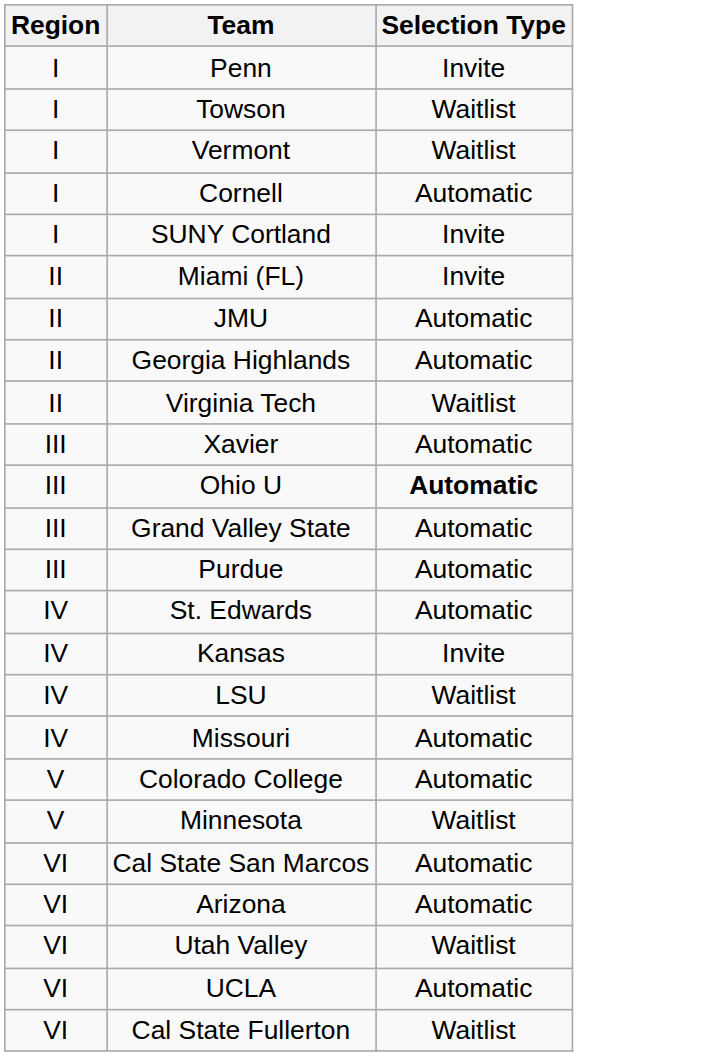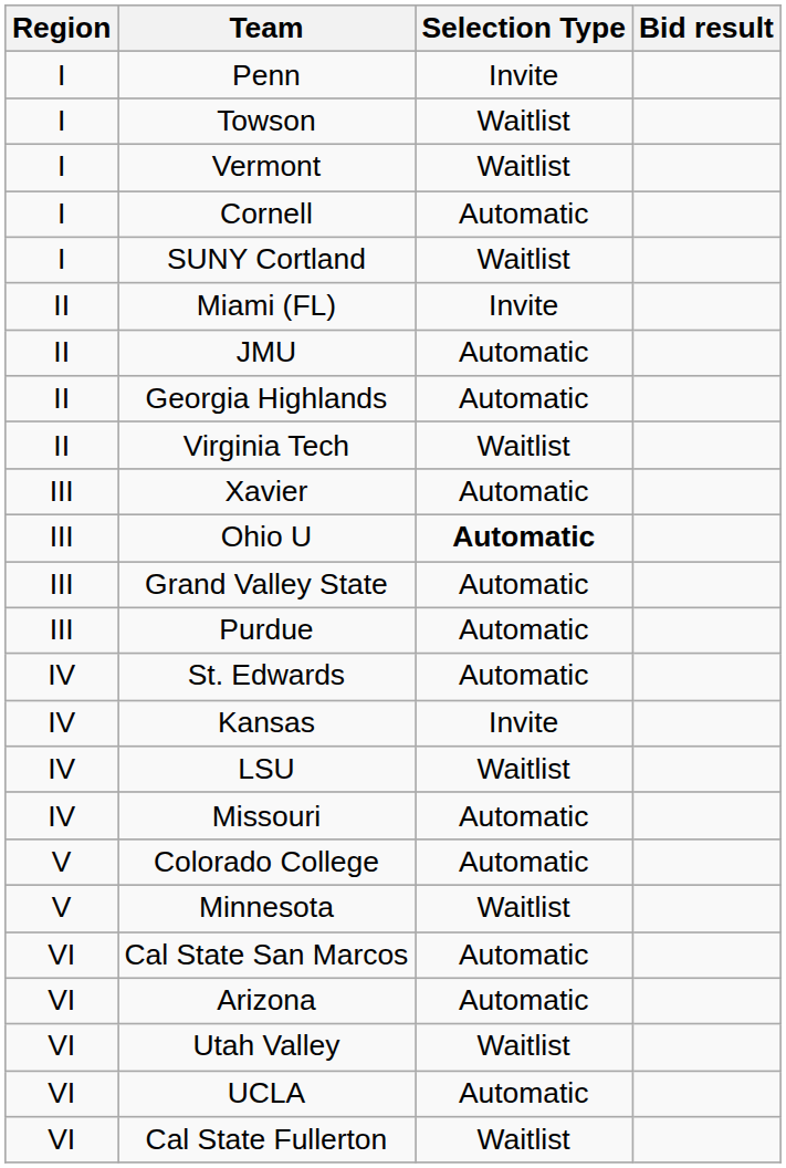+ column: Bid result
SUNY Cortland | Selection Type: Invite -> Waitlist
